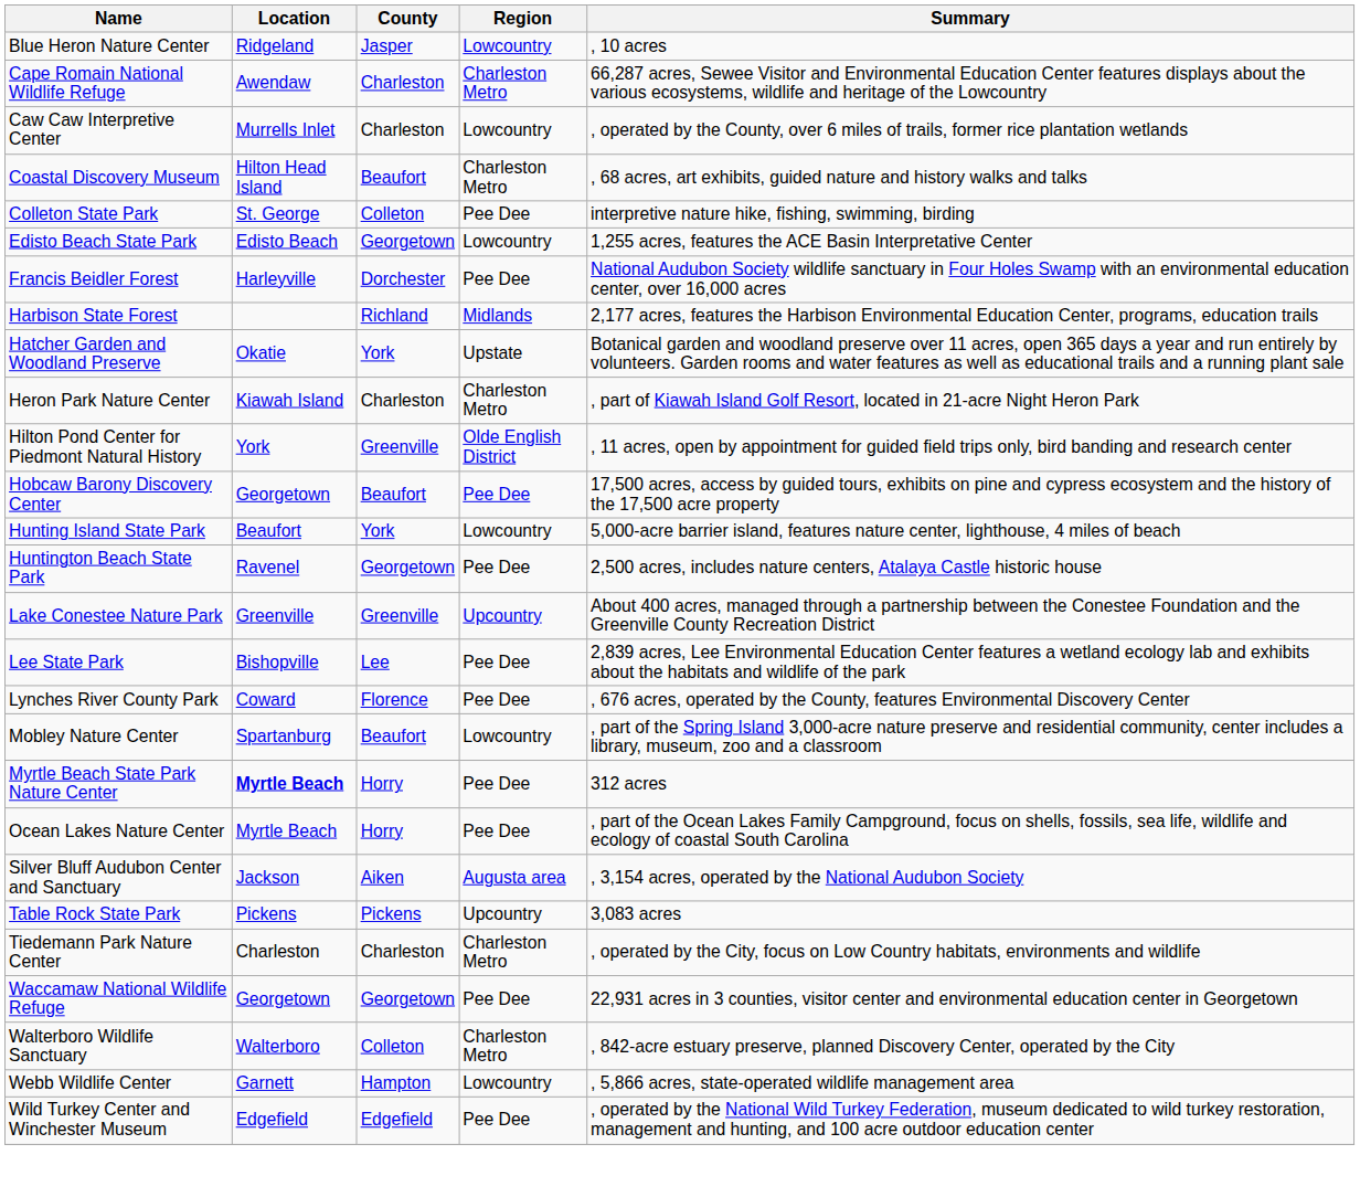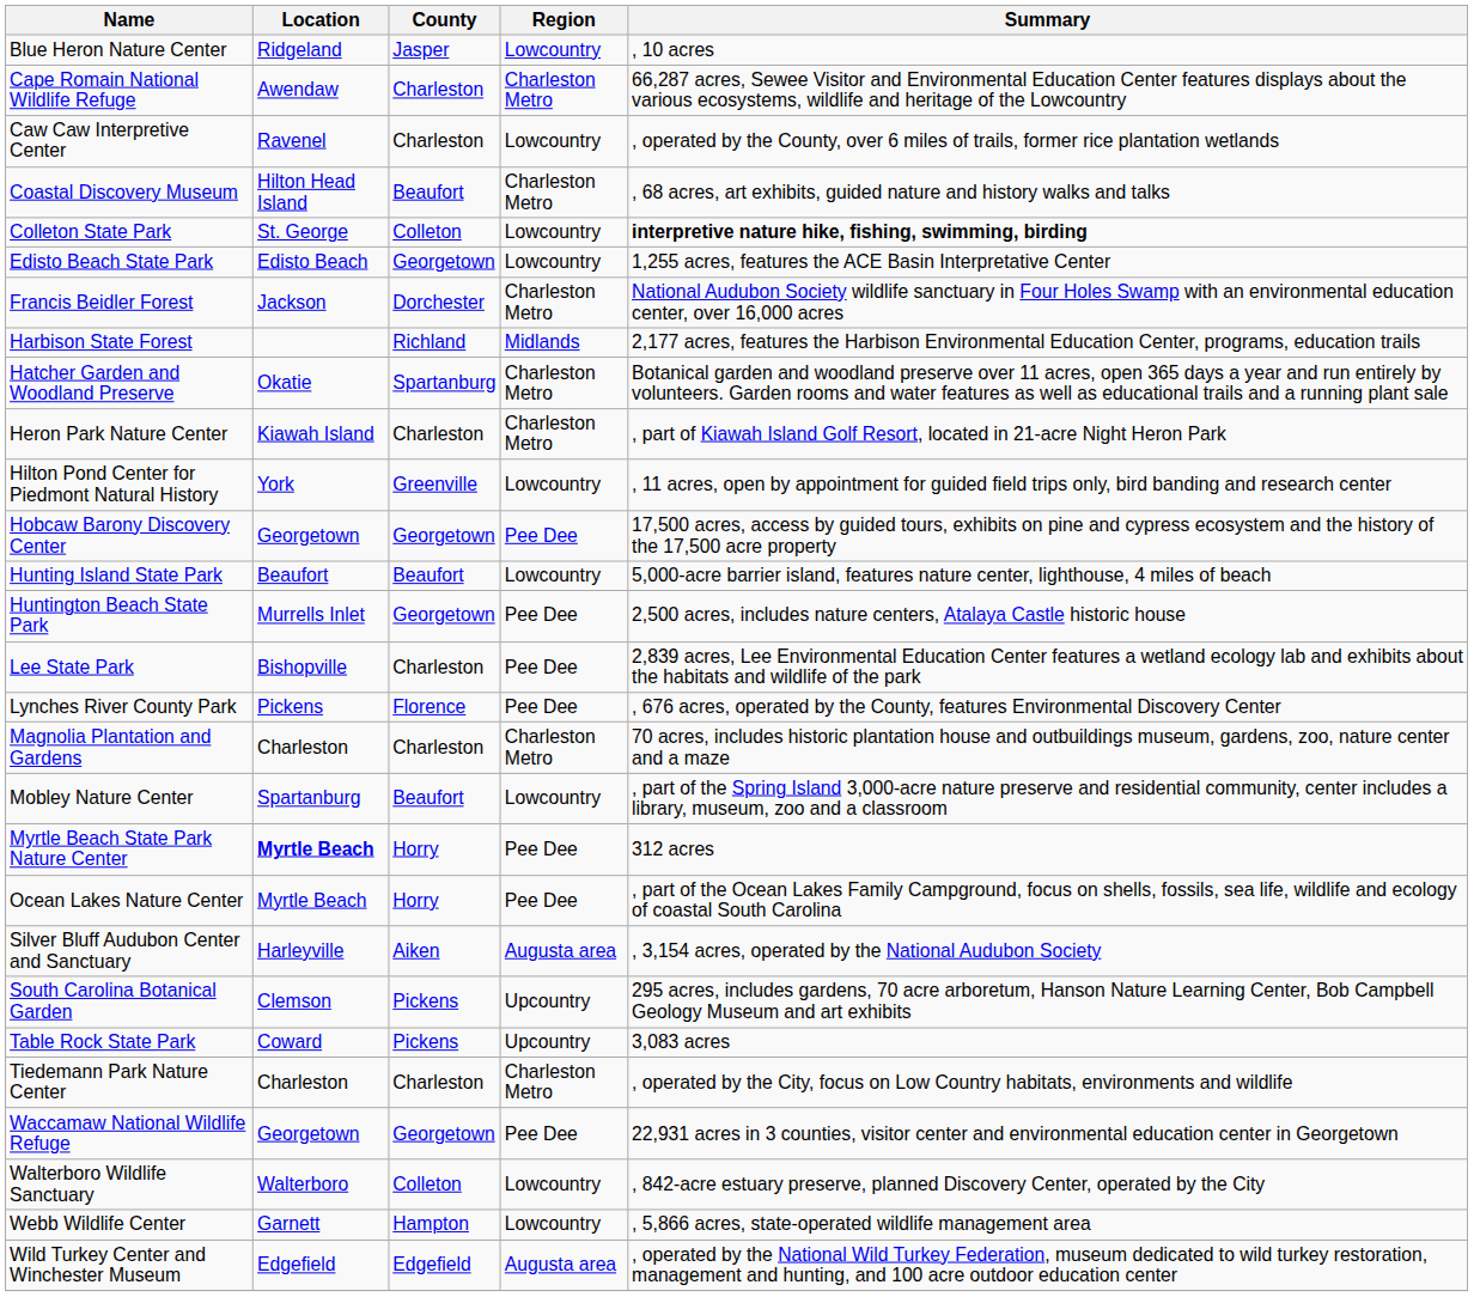Caw Caw Interpretive Center | Location: Murrells Inlet -> Ravenel
Colleton State Park | Region: Pee Dee -> Lowcountry
Colleton State Park | Summary: normal -> bold
Francis Beidler Forest | Location: Harleyville -> Jackson
Francis Beidler Forest | Region: Pee Dee -> Charleston Metro
Hatcher Garden and Woodland Preserve | County: York -> Spartanburg
Hatcher Garden and Woodland Preserve | Region: Upstate -> Charleston Metro
Hilton Pond Center for Piedmont Natural History | Region: Olde English District -> Lowcountry
Hobcaw Barony Discovery Center | County: Beaufort -> Georgetown
Hunting Island State Park | County: York -> Beaufort
Huntington Beach State Park | Location: Ravenel -> Murrells Inlet
- row: Lake Conestee Nature Park | Greenville | Greenville | Upcountry | About 400 acres, managed through a partnership between the Conestee Foundation and the Greenville County Recreation District
Lee State Park | County: Lee -> Charleston
Lynches River County Park | Location: Coward -> Pickens
+ row: Magnolia Plantation and Gardens | Charleston | Charleston | Charleston Metro | 70 acres, includes historic plantation house and outbuildings museum, gardens, zoo, nature center and a maze
Silver Bluff Audubon Center and Sanctuary | Location: Jackson -> Harleyville
+ row: South Carolina Botanical Garden | Clemson | Pickens | Upcountry | 295 acres, includes gardens, 70 acre arboretum, Hanson Nature Learning Center, Bob Campbell Geology Museum and art exhibits
Table Rock State Park | Location: Pickens -> Coward
Walterboro Wildlife Sanctuary | Region: Charleston Metro -> Lowcountry
Wild Turkey Center and Winchester Museum | Region: Pee Dee -> Augusta area
